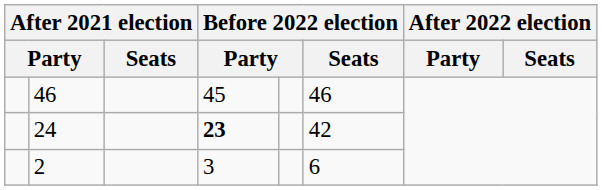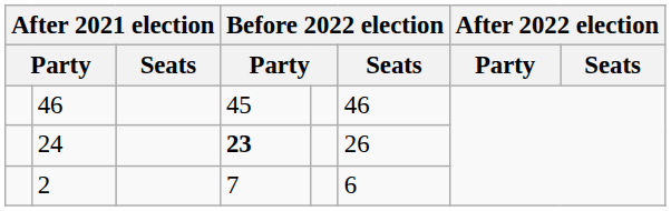24 | Before 2022 election / Seats: 42 -> 26
2 | column 4: 3 -> 7
